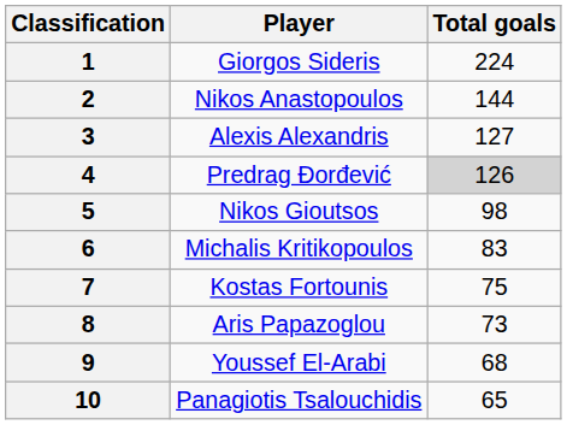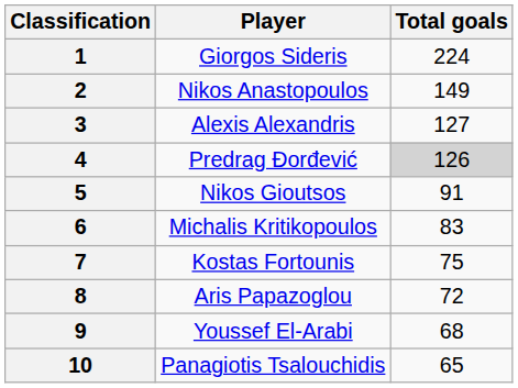2 | Total goals: 144 -> 149
5 | Total goals: 98 -> 91
8 | Total goals: 73 -> 72
